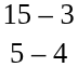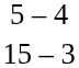rows swapped: 15 – 3 <-> 5 – 4
